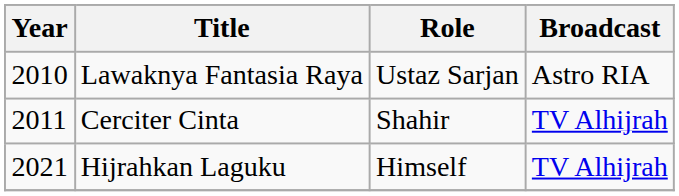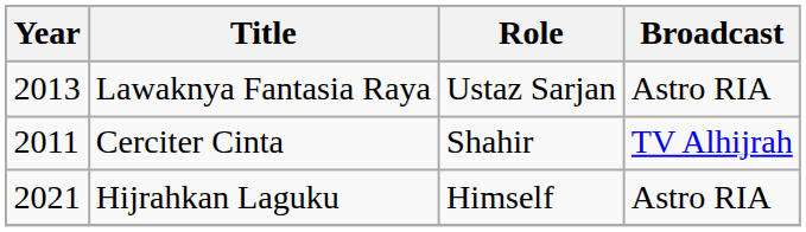Lawaknya Fantasia Raya | Year: 2010 -> 2013
Hijrahkan Laguku | Broadcast: TV Alhijrah -> Astro RIA
